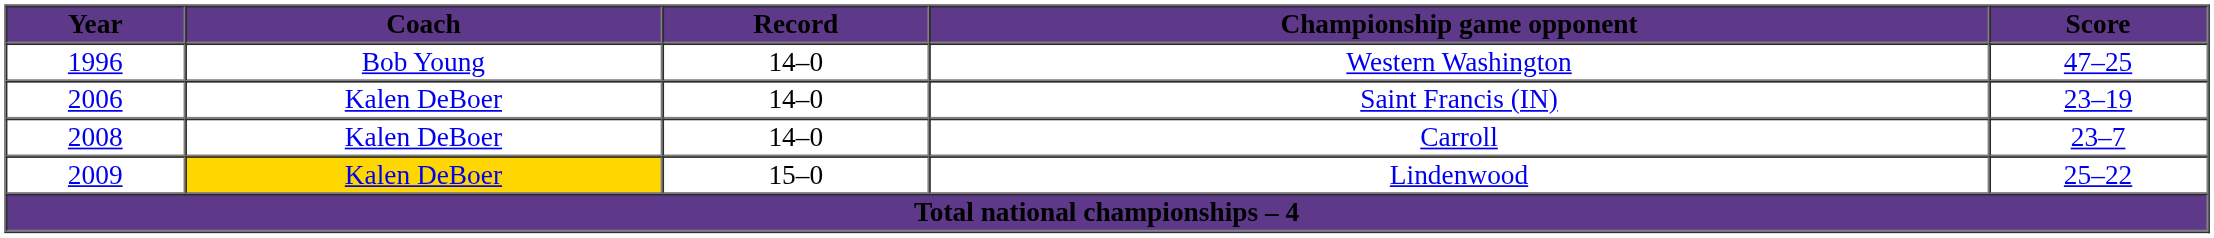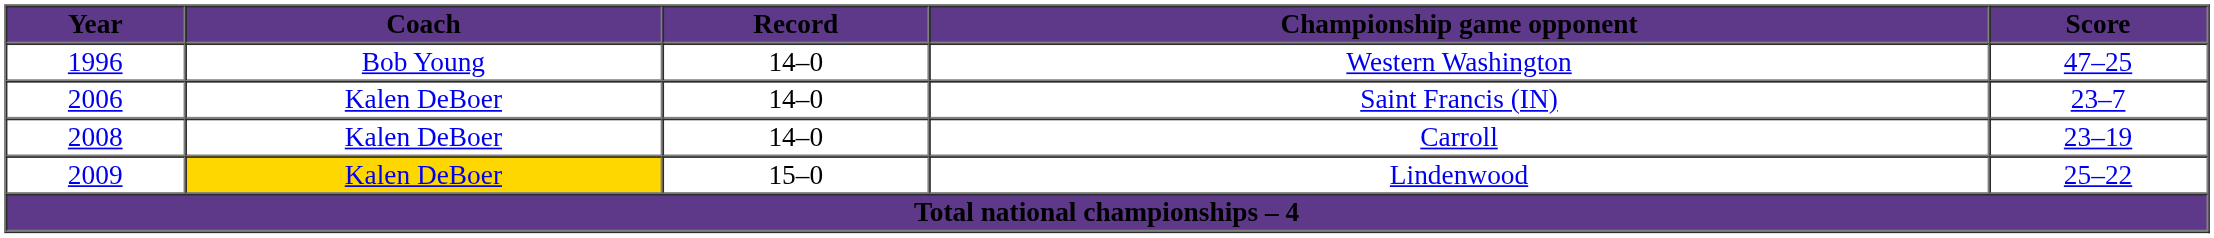Saint Francis (IN) | Score: 23–19 -> 23–7
Carroll | Score: 23–7 -> 23–19
